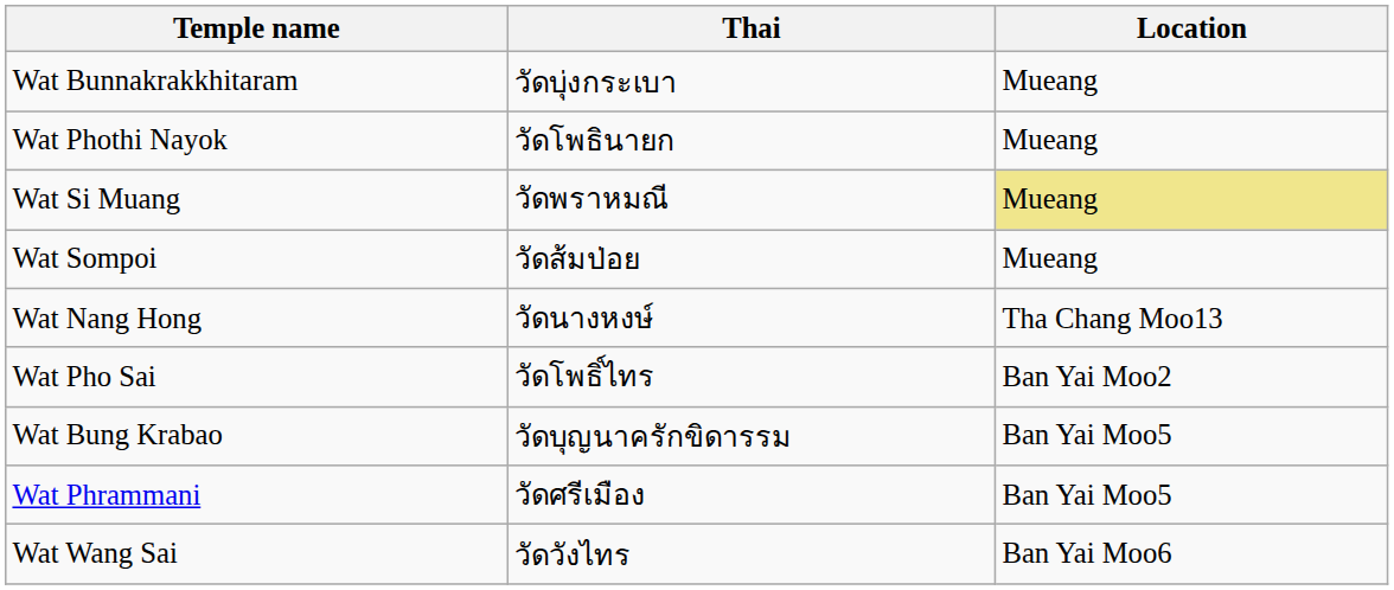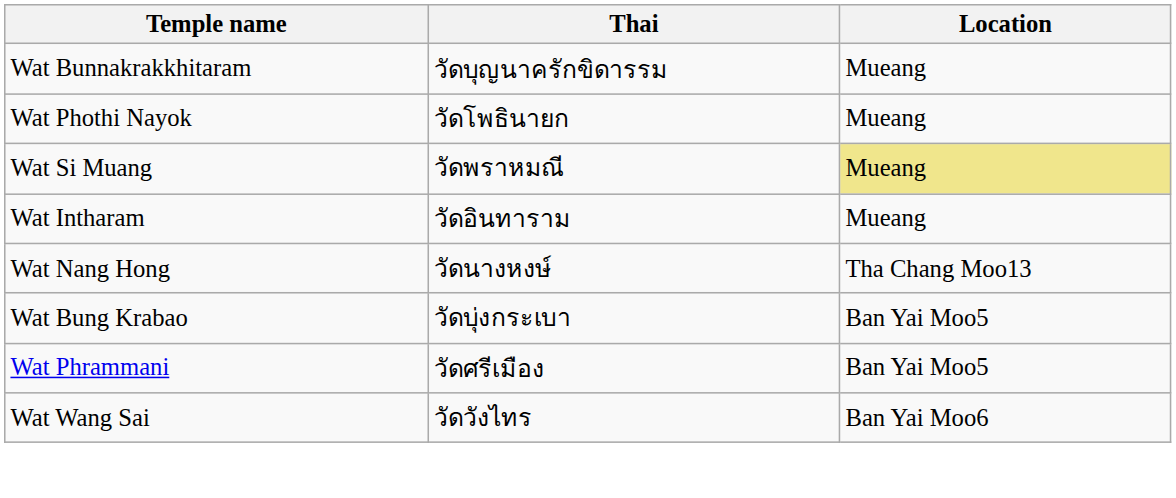Wat Bunnakrakkhitaram | Thai: วัดบุ่งกระเบา -> วัดบุญนาครักขิดารรม
- row: Wat Sompoi | วัดส้มป่อย | Mueang
+ row: Wat Intharam | วัดอินทาราม | Mueang
- row: Wat Pho Sai | วัดโพธิ์ไทร | Ban Yai Moo2
Wat Bung Krabao | Thai: วัดบุญนาครักขิดารรม -> วัดบุ่งกระเบา
